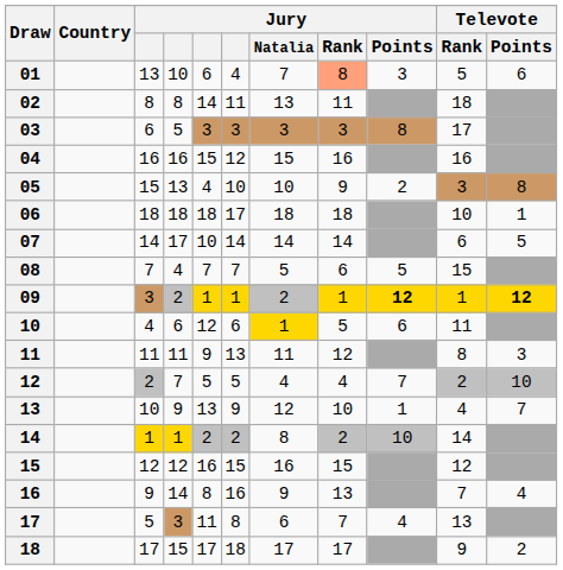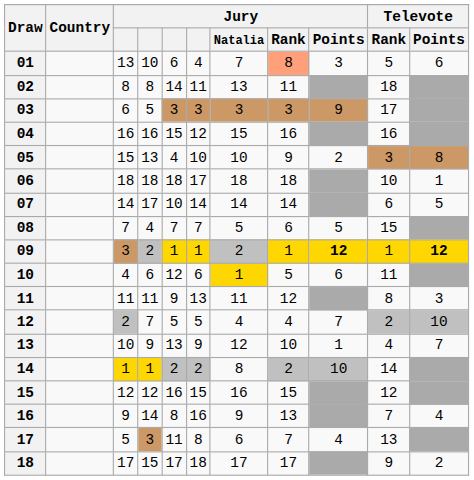03 | Jury / Points: 8 -> 9
